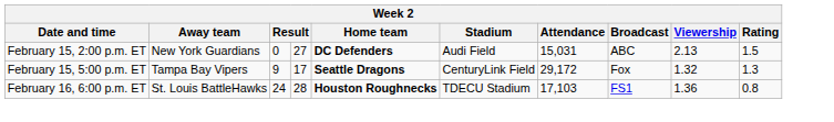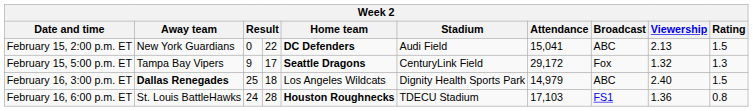February 15, 2:00 p.m. ET | column 4: 27 -> 22
February 15, 2:00 p.m. ET | Attendance: 15,031 -> 15,041
+ row: February 16, 3:00 p.m. ET | Dallas Renegades | 25 | 18 | Los Angeles Wildcats | Dignity Health Sports Park | 14,979 | ABC | 2.40 | 1.5
